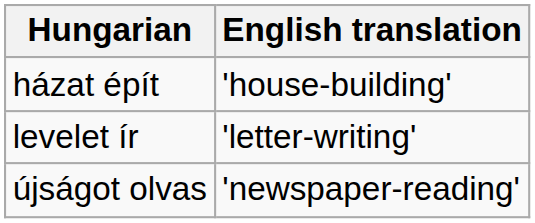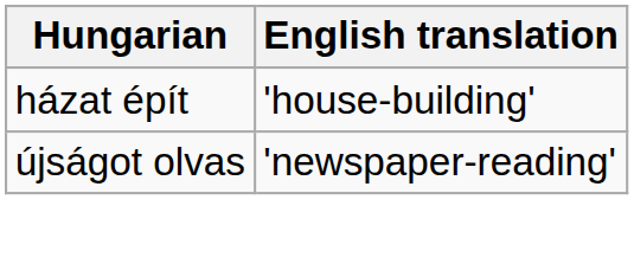- row: levelet ír | 'letter-writing'
